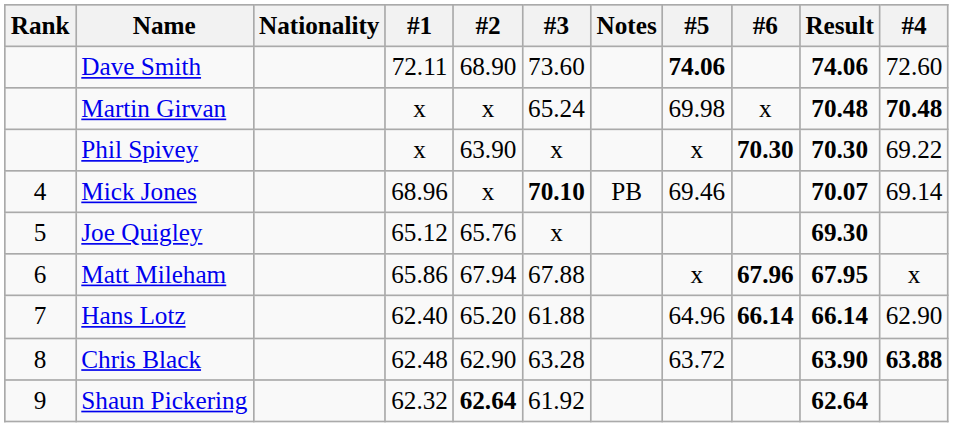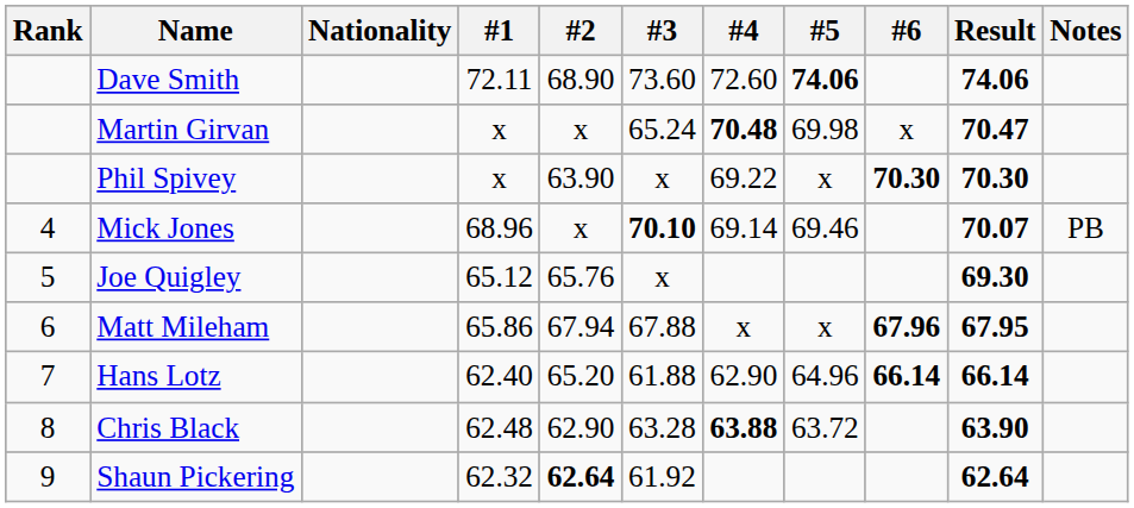columns swapped: #4 <-> Notes
Martin Girvan | Result: 70.48 -> 70.47
